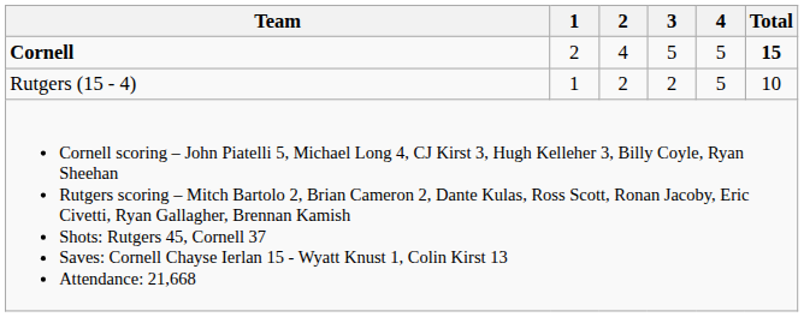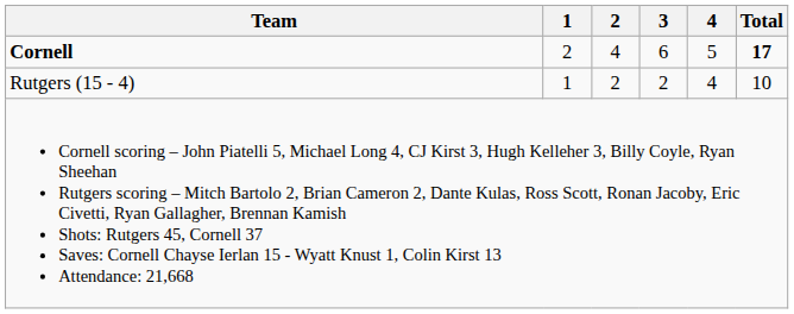Cornell | 3: 5 -> 6
Cornell | Total: 15 -> 17
Rutgers (15 - 4) | 4: 5 -> 4
